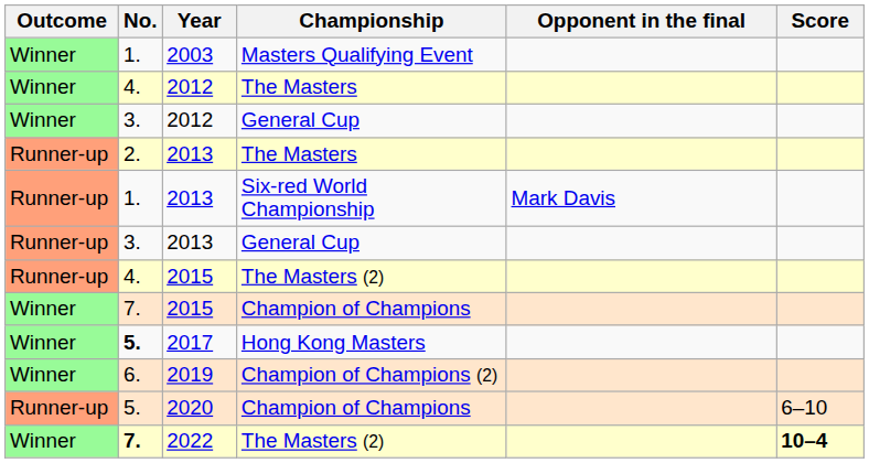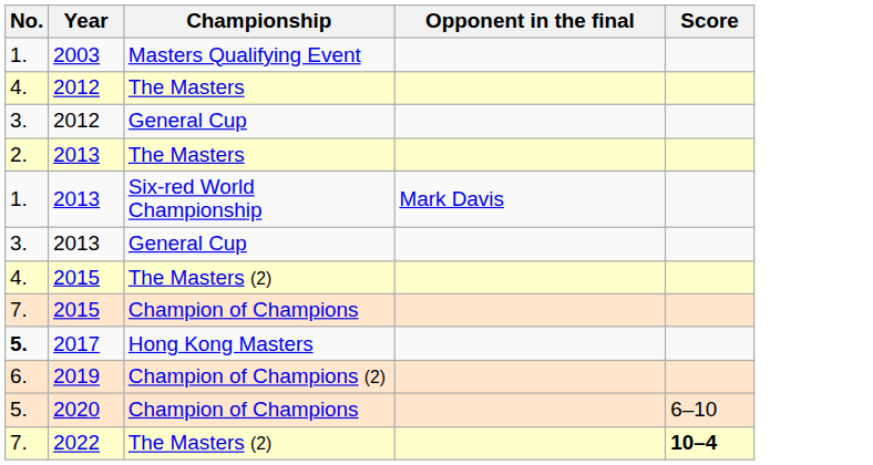- column: Outcome | Winner | Winner | Winner | Runner-up | Runner-up | Runner-up | Runner-up | Winner | Winner | Winner | Runner-up | Winner
2022 | No.: bold -> normal
